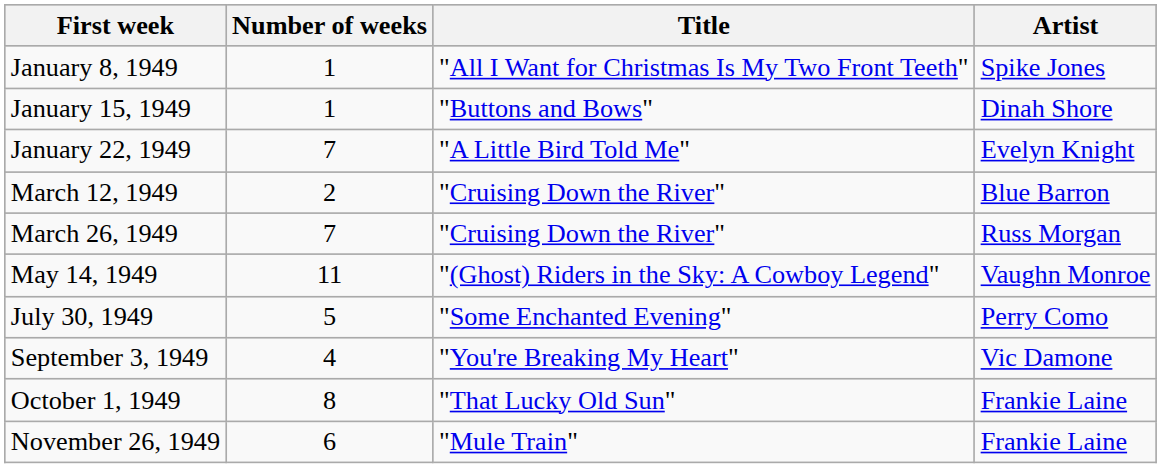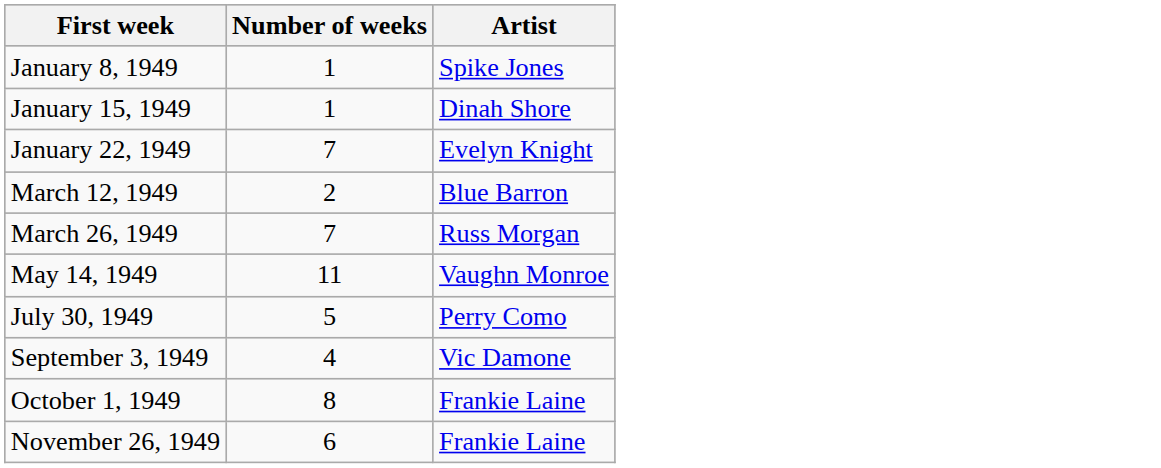- column: Title | "All I Want for Christmas Is My Two Front Teeth" | "Buttons and Bows" | "A Little Bird Told Me" | "Cruising Down the River" | "Cruising Down the River" | "(Ghost) Riders in the Sky: A Cowboy Legend" | "Some Enchanted Evening" | "You're Breaking My Heart" | "That Lucky Old Sun" | "Mule Train"
